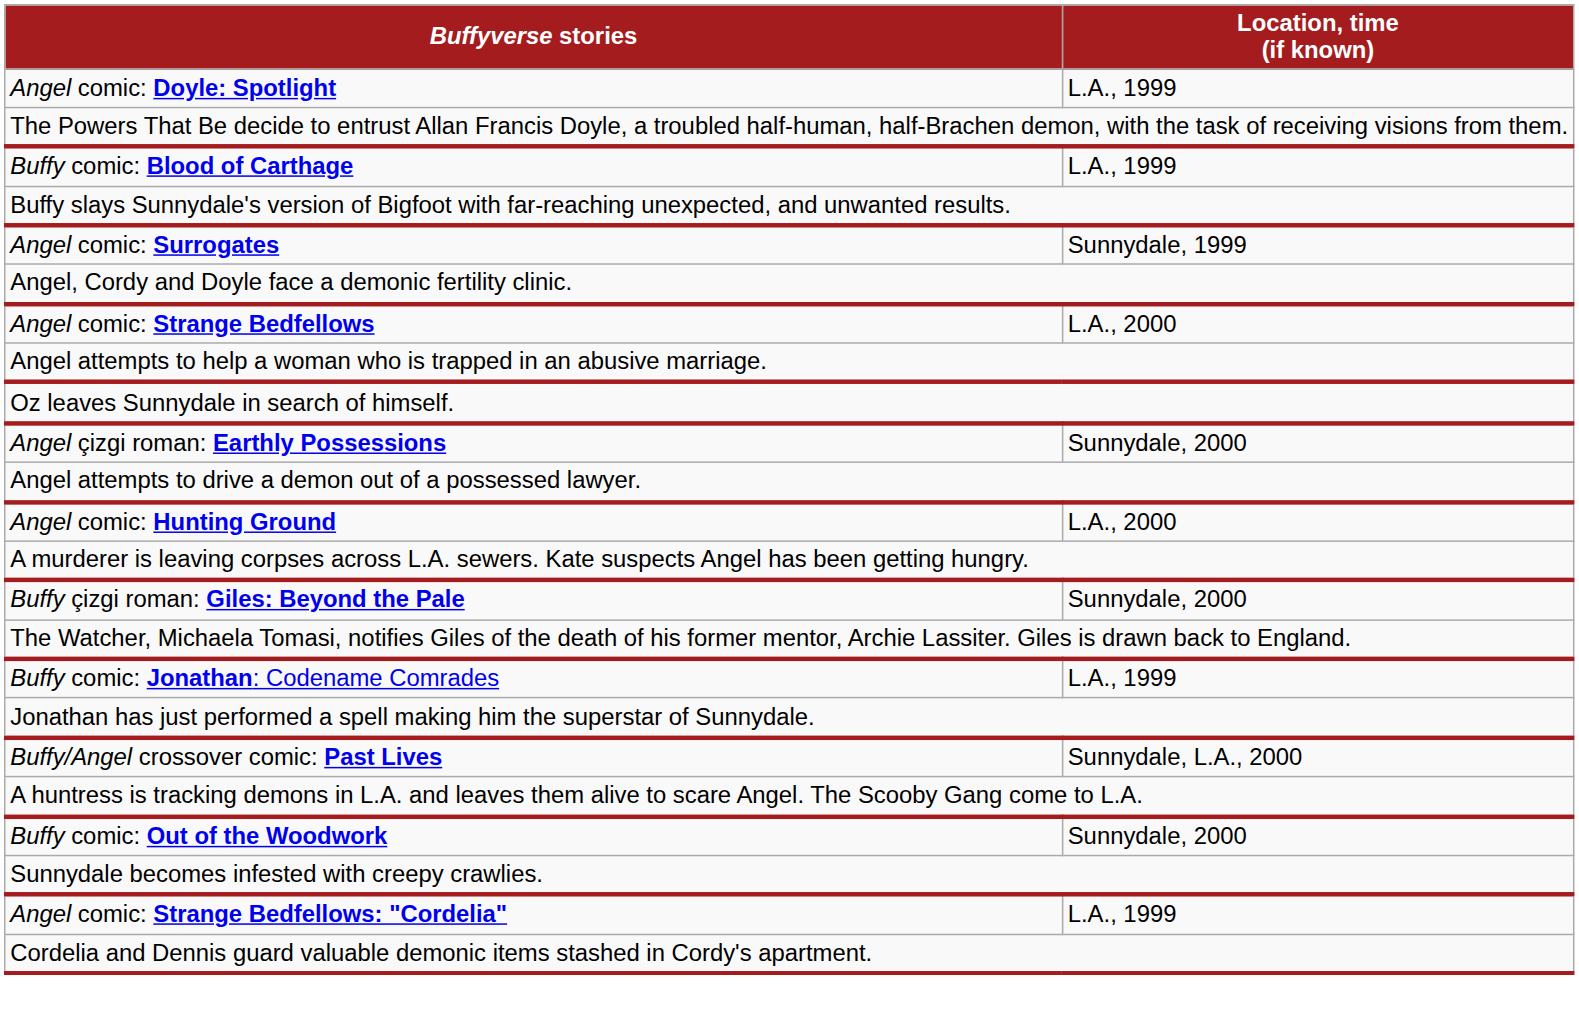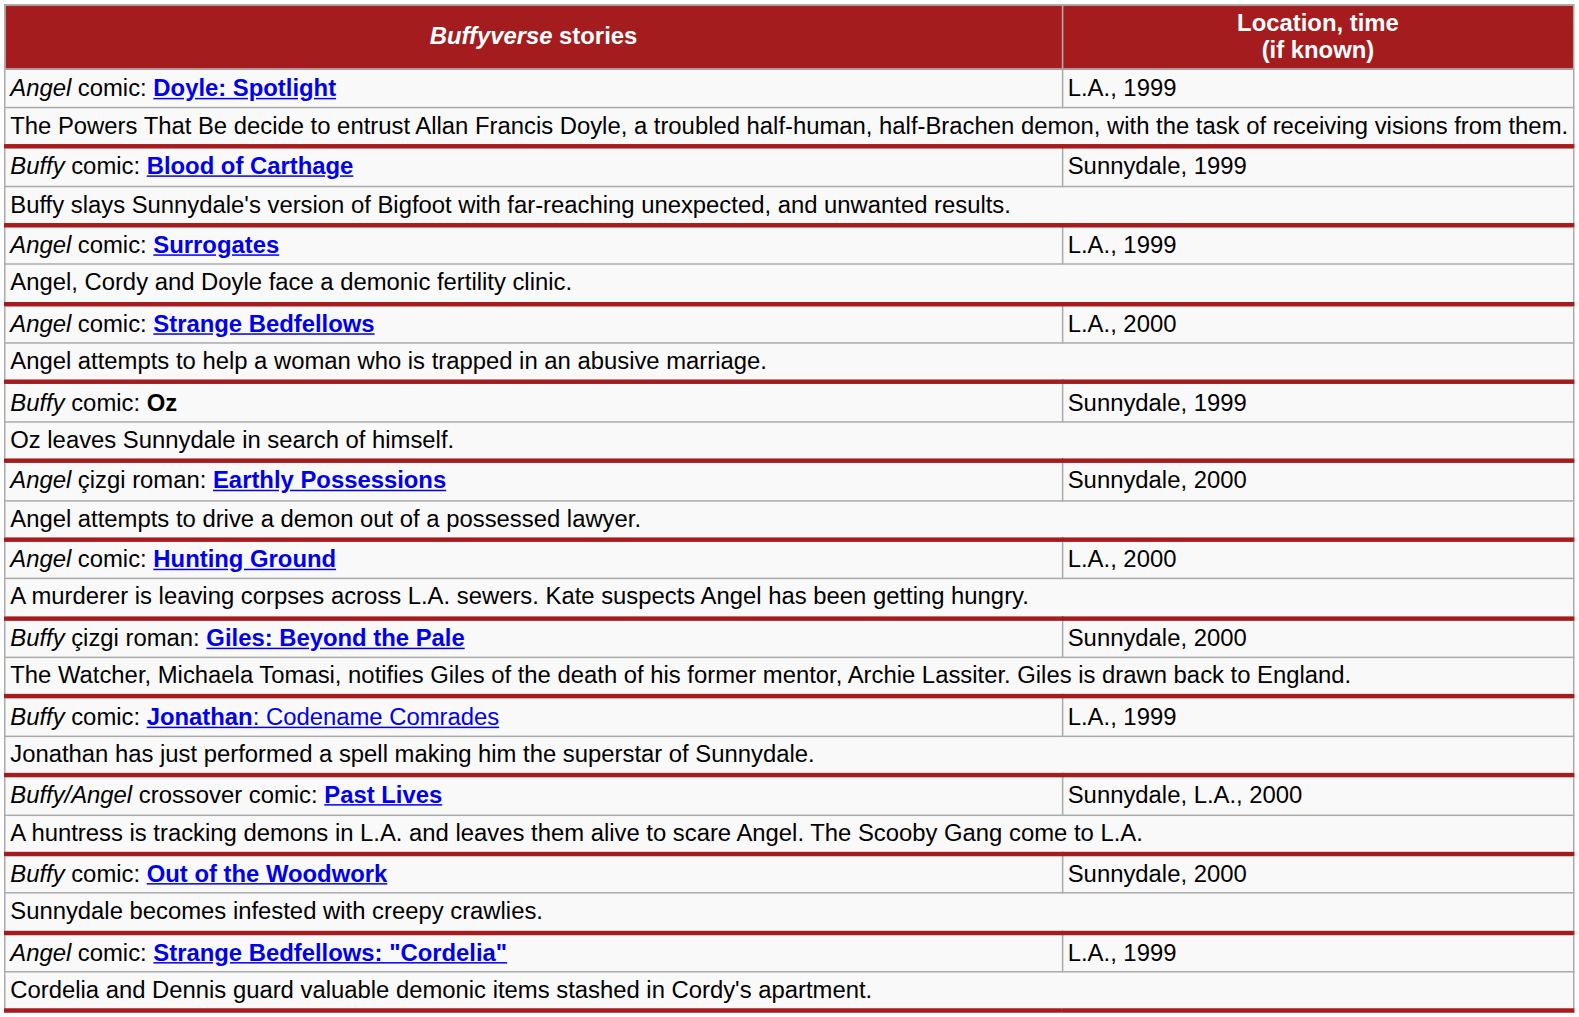Buffy comic: Blood of Carthage | Location, time (if known): L.A., 1999 -> Sunnydale, 1999
Angel comic: Surrogates | Location, time (if known): Sunnydale, 1999 -> L.A., 1999
+ row: Buffy comic: Oz | Sunnydale, 1999
